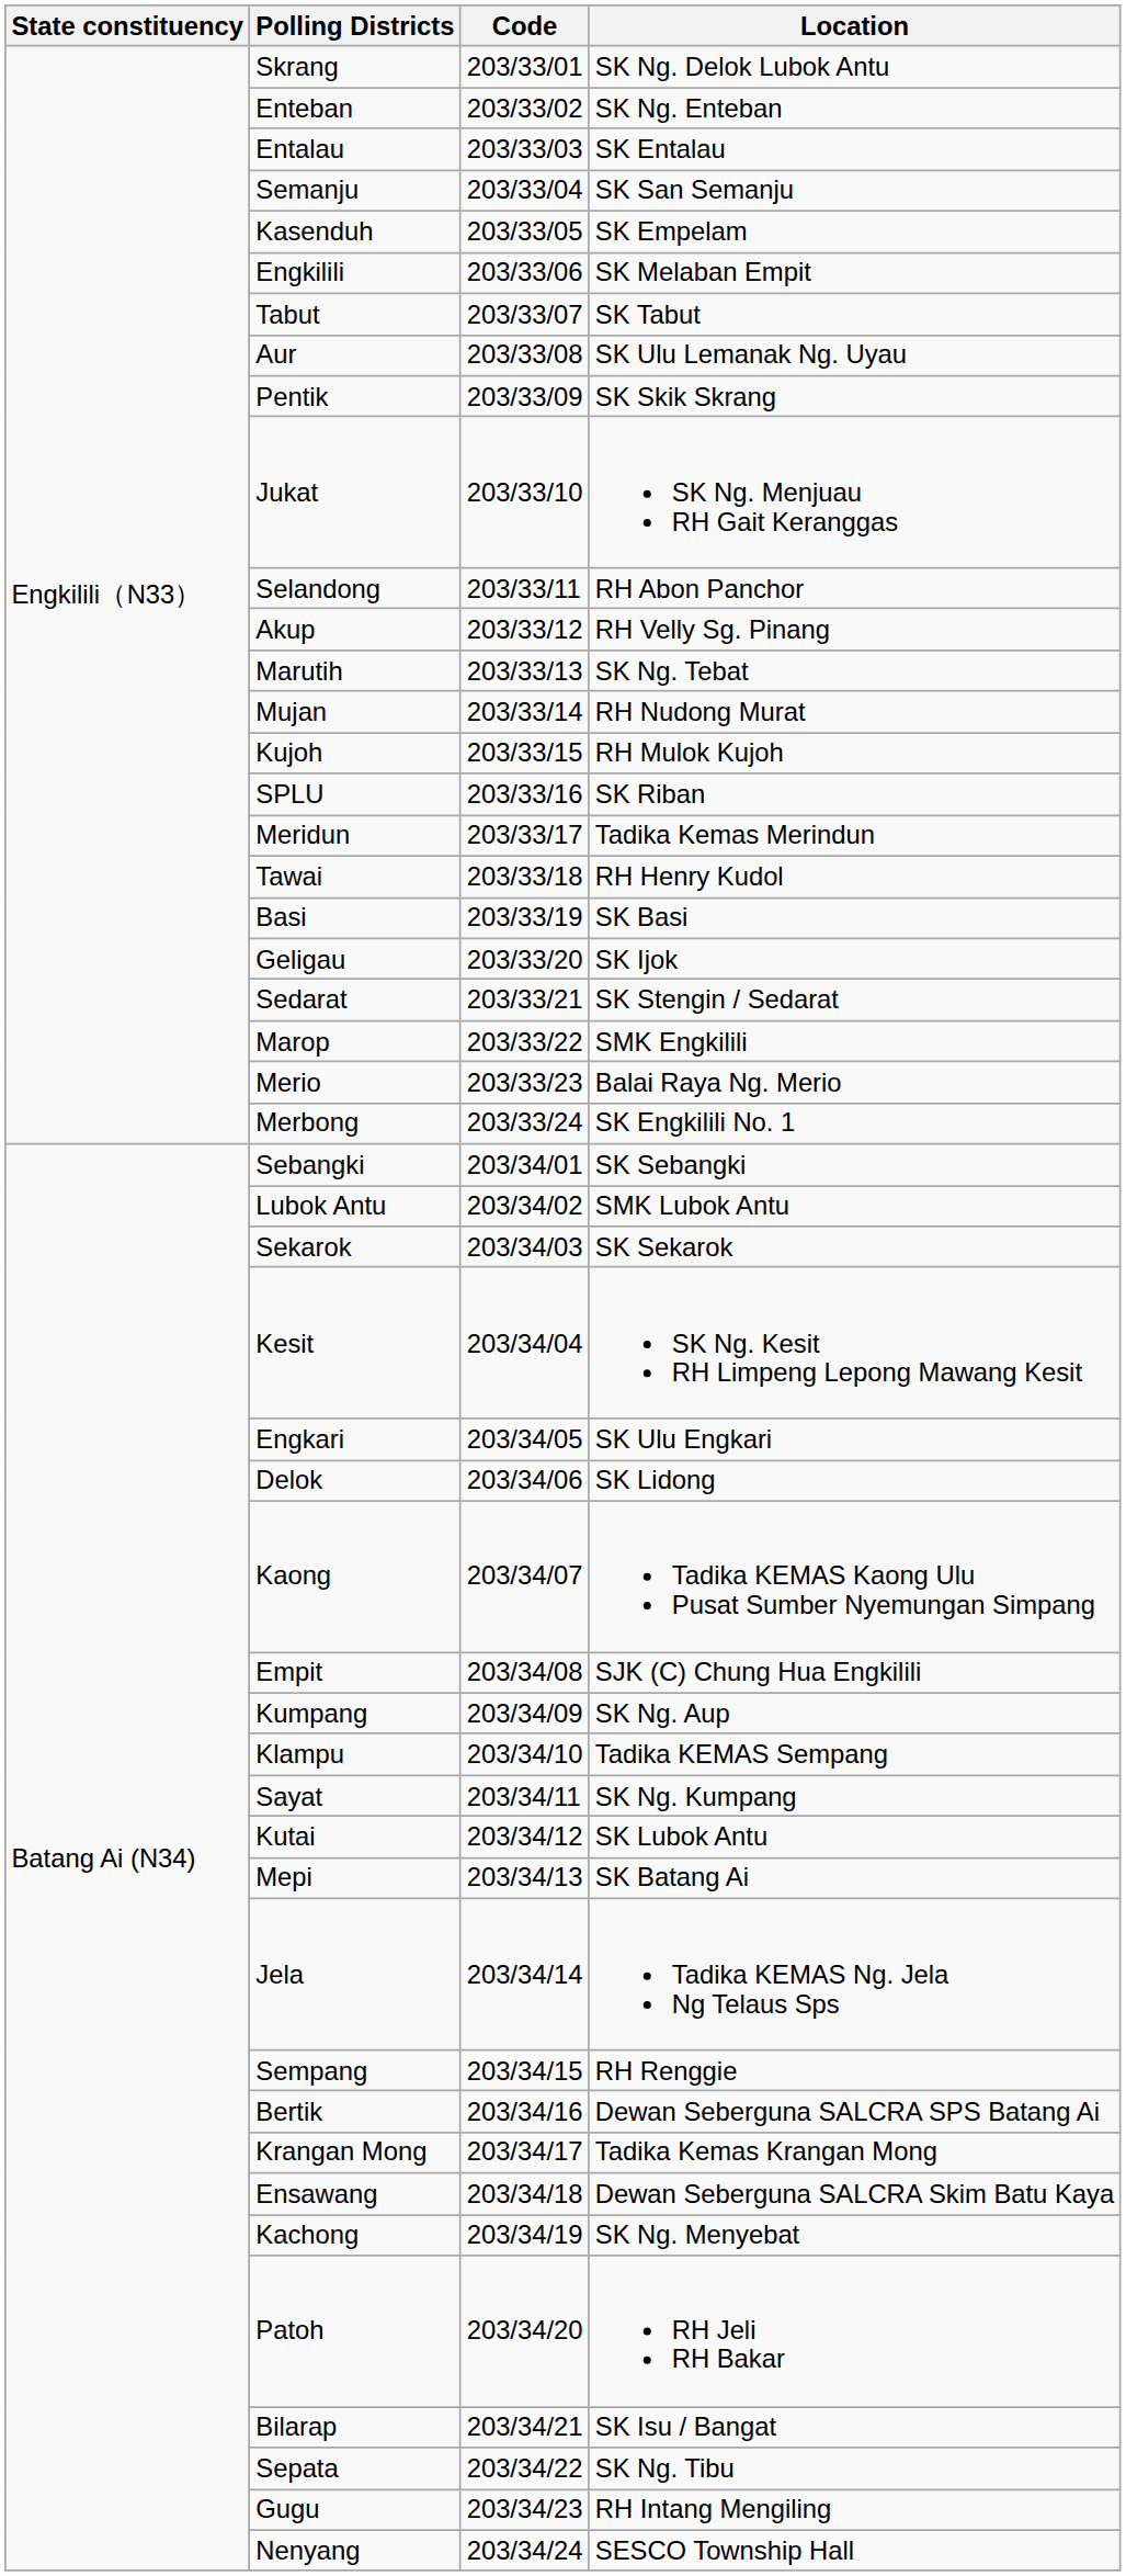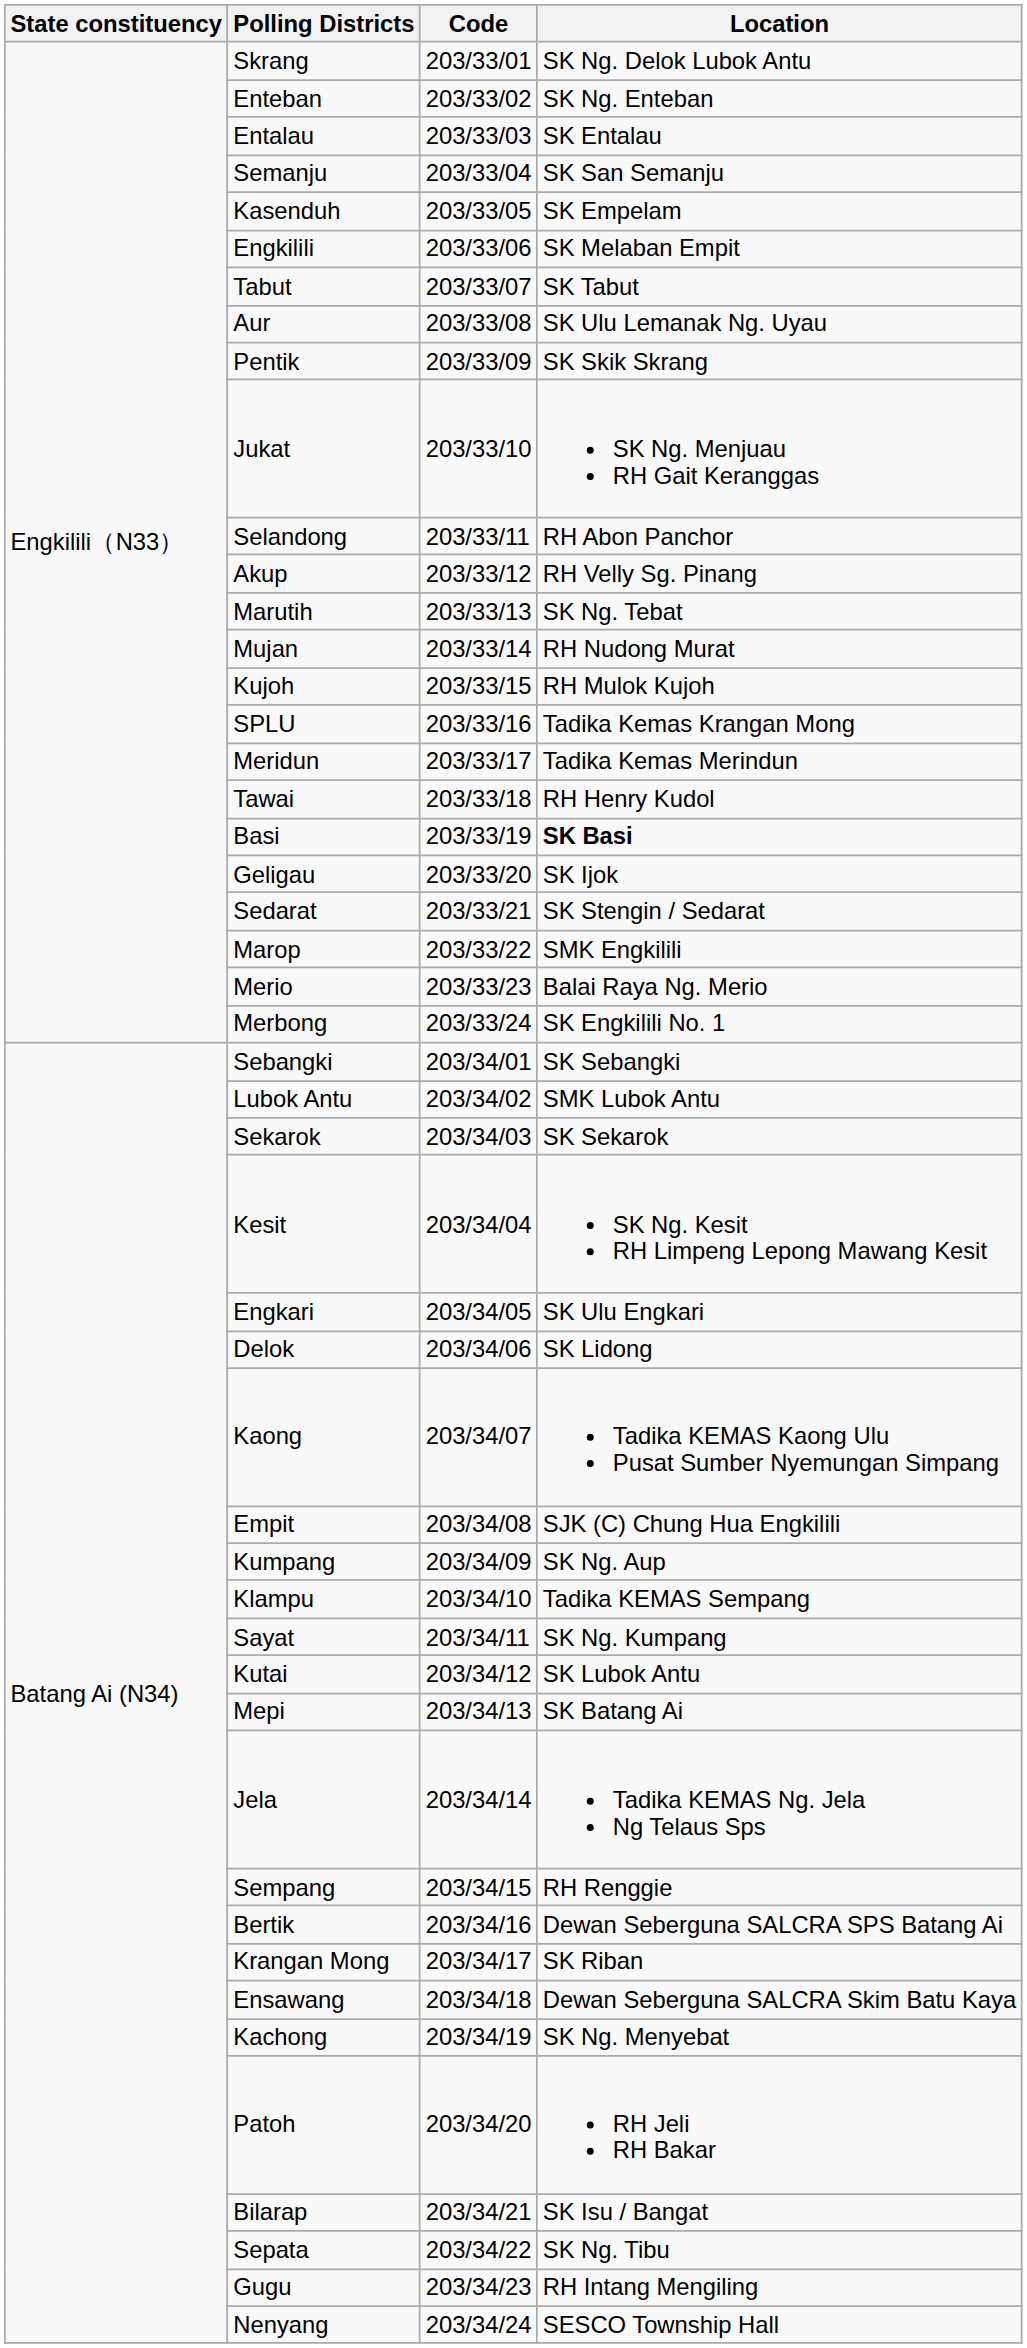SPLU | Location: SK Riban -> Tadika Kemas Krangan Mong
Basi | Location: normal -> bold
Krangan Mong | Location: Tadika Kemas Krangan Mong -> SK Riban
